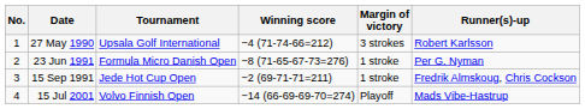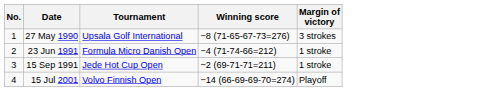- column: Runner(s)-up | Robert Karlsson | Per G. Nyman | Fredrik Almskoug, Chris Cockson | Mads Vibe-Hastrup
27 May 1990 | Winning score: −4 (71-74-66=212) -> −8 (71-65-67-73=276)
23 Jun 1991 | Winning score: −8 (71-65-67-73=276) -> −4 (71-74-66=212)
